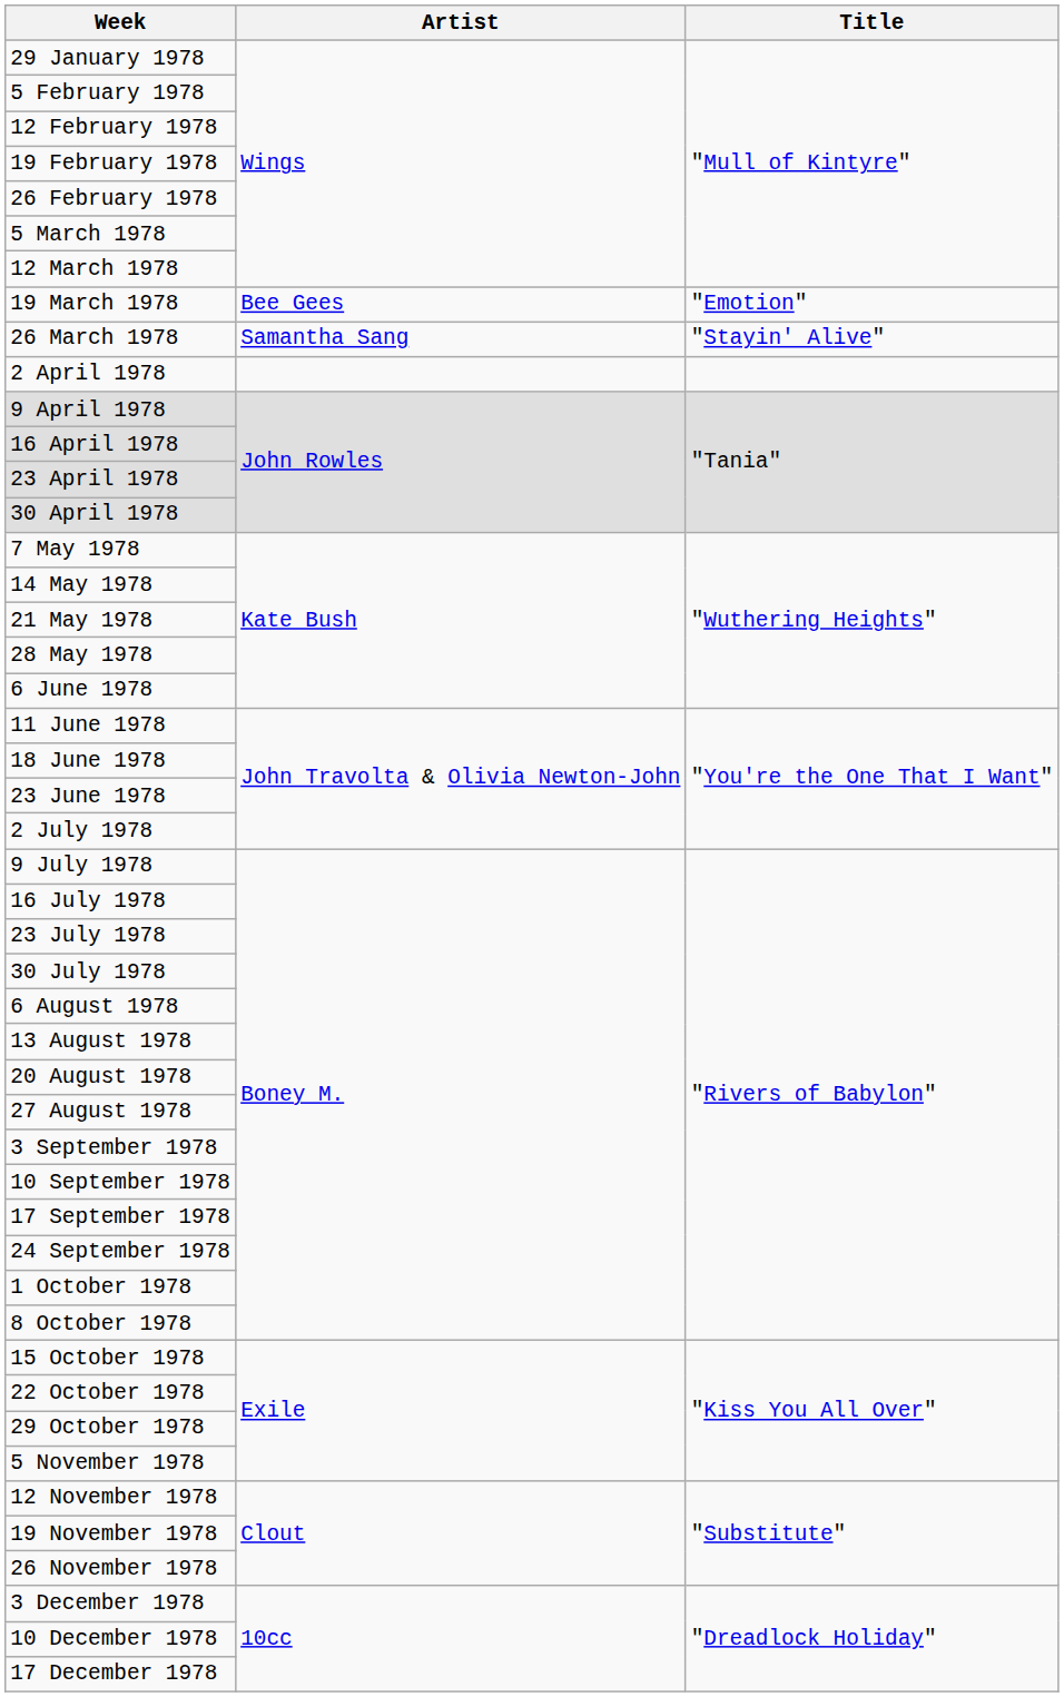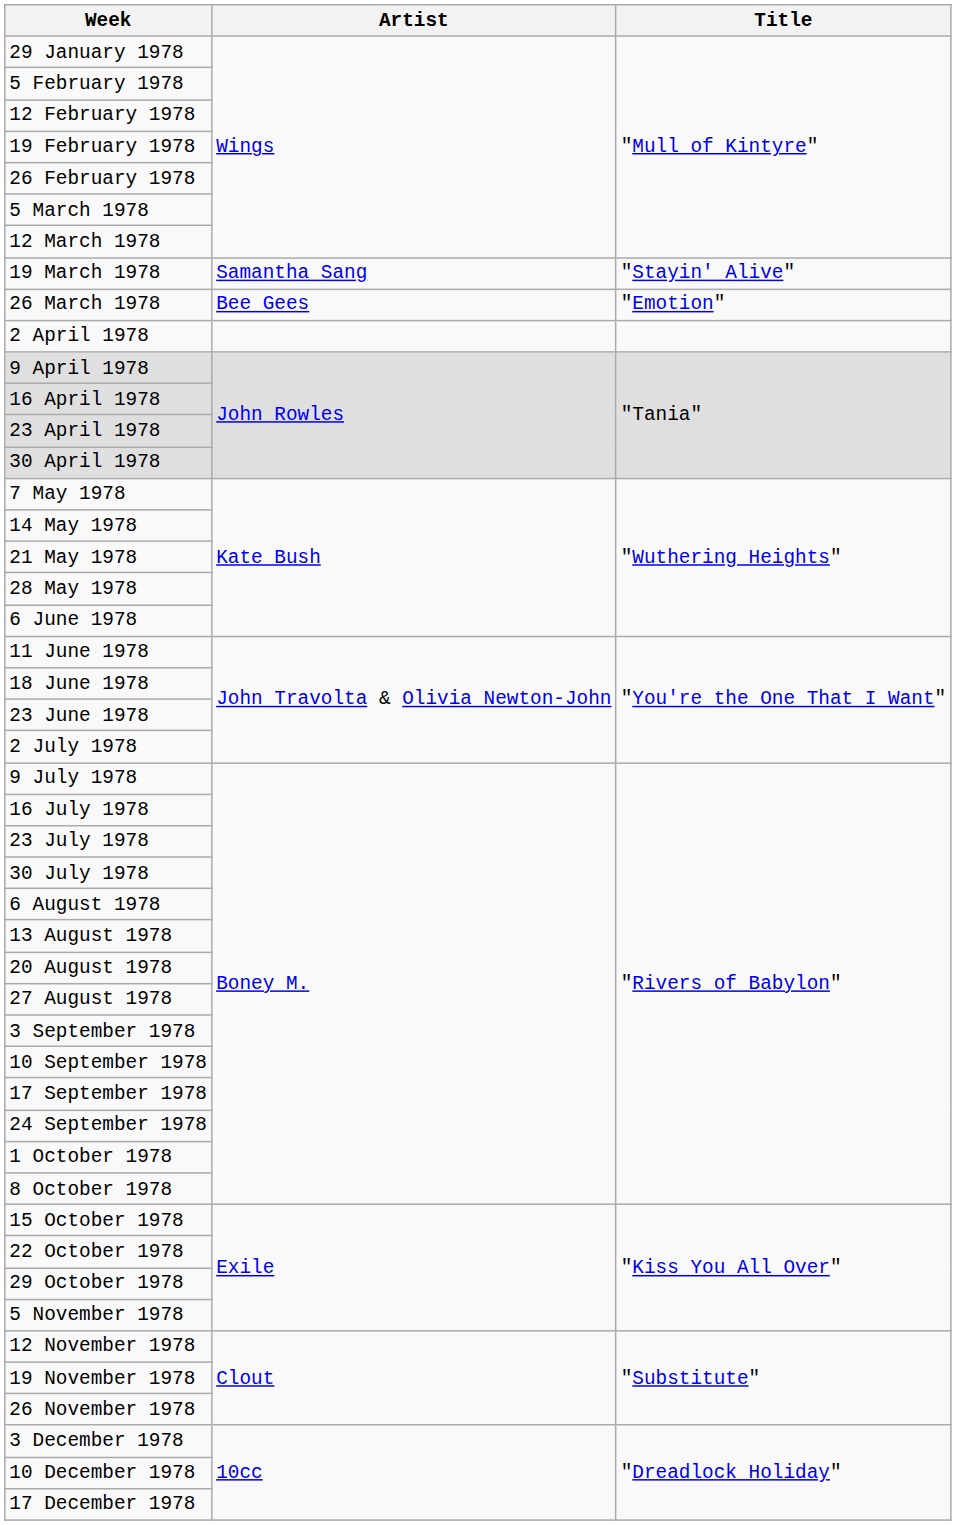19 March 1978 | Artist: Bee Gees -> Samantha Sang
19 March 1978 | Title: "Emotion" -> "Stayin' Alive"
26 March 1978 | Artist: Samantha Sang -> Bee Gees
26 March 1978 | Title: "Stayin' Alive" -> "Emotion"
